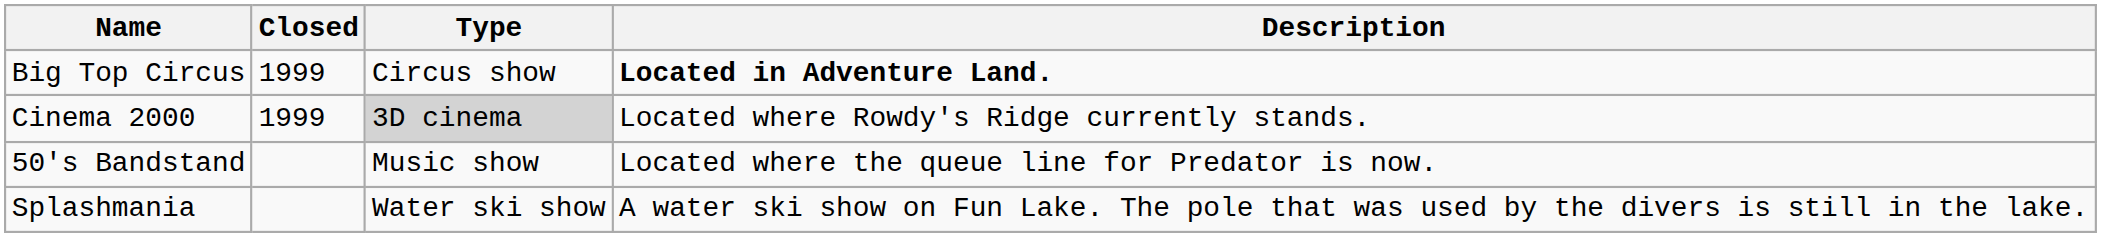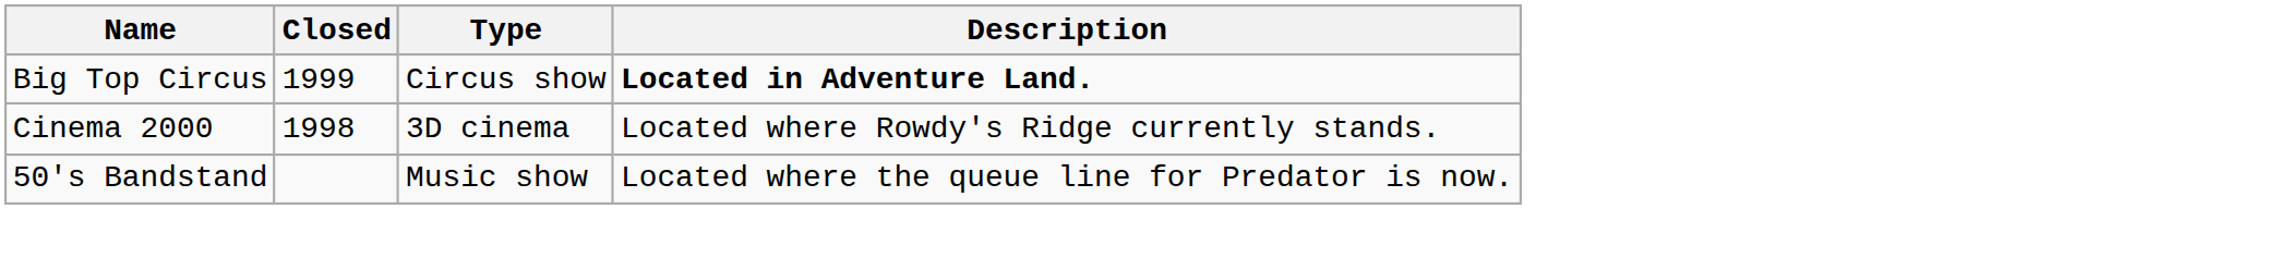Cinema 2000 | Closed: 1999 -> 1998
Cinema 2000 | Type: lightgrey background -> no background
- row: Splashmania | Water ski show | A water ski show on Fun Lake. The pole that was used by the divers is still in the lake.
